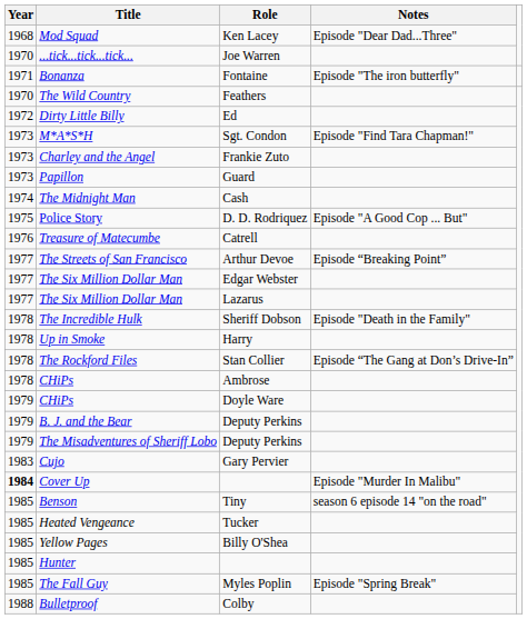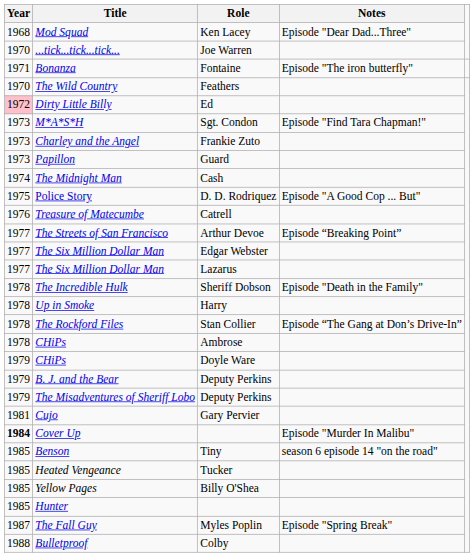Dirty Little Billy | Year: no background -> pink background
Cujo | Year: 1983 -> 1981
The Fall Guy | Year: 1985 -> 1987
